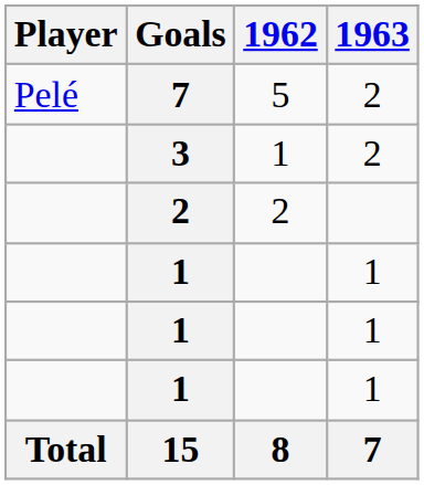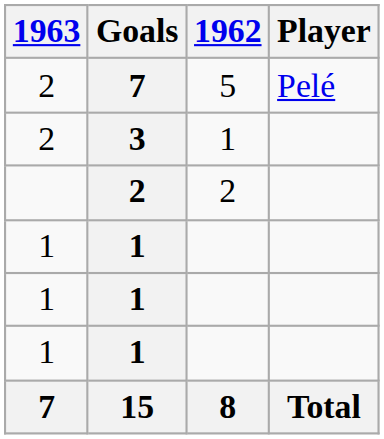columns swapped: Player <-> 1963
